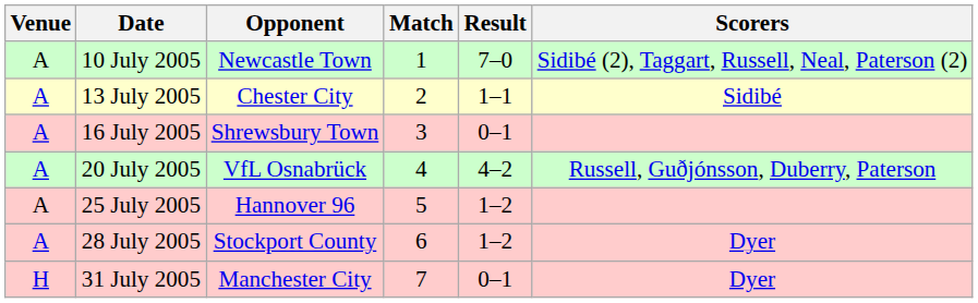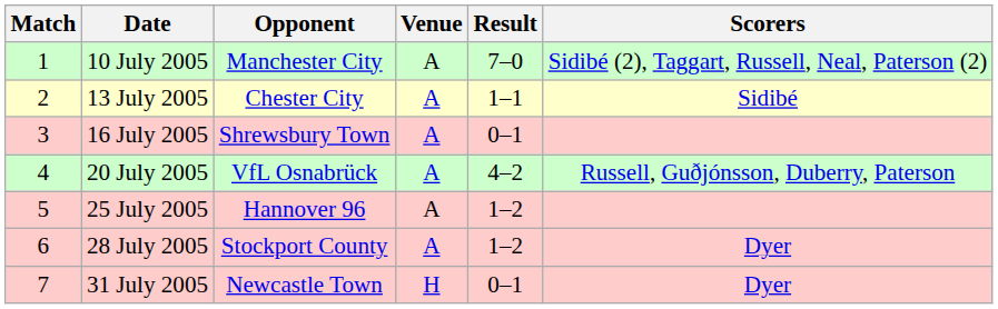columns swapped: Match <-> Venue
10 July 2005 | Opponent: Newcastle Town -> Manchester City
31 July 2005 | Opponent: Manchester City -> Newcastle Town
